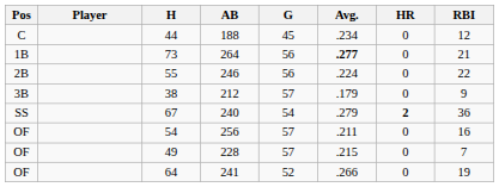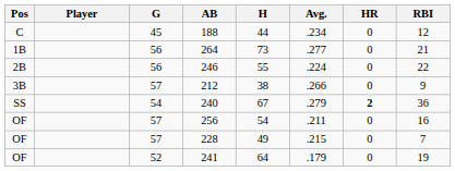columns swapped: G <-> H
264 | Avg.: bold -> normal
212 | Avg.: .179 -> .266
241 | Avg.: .266 -> .179
